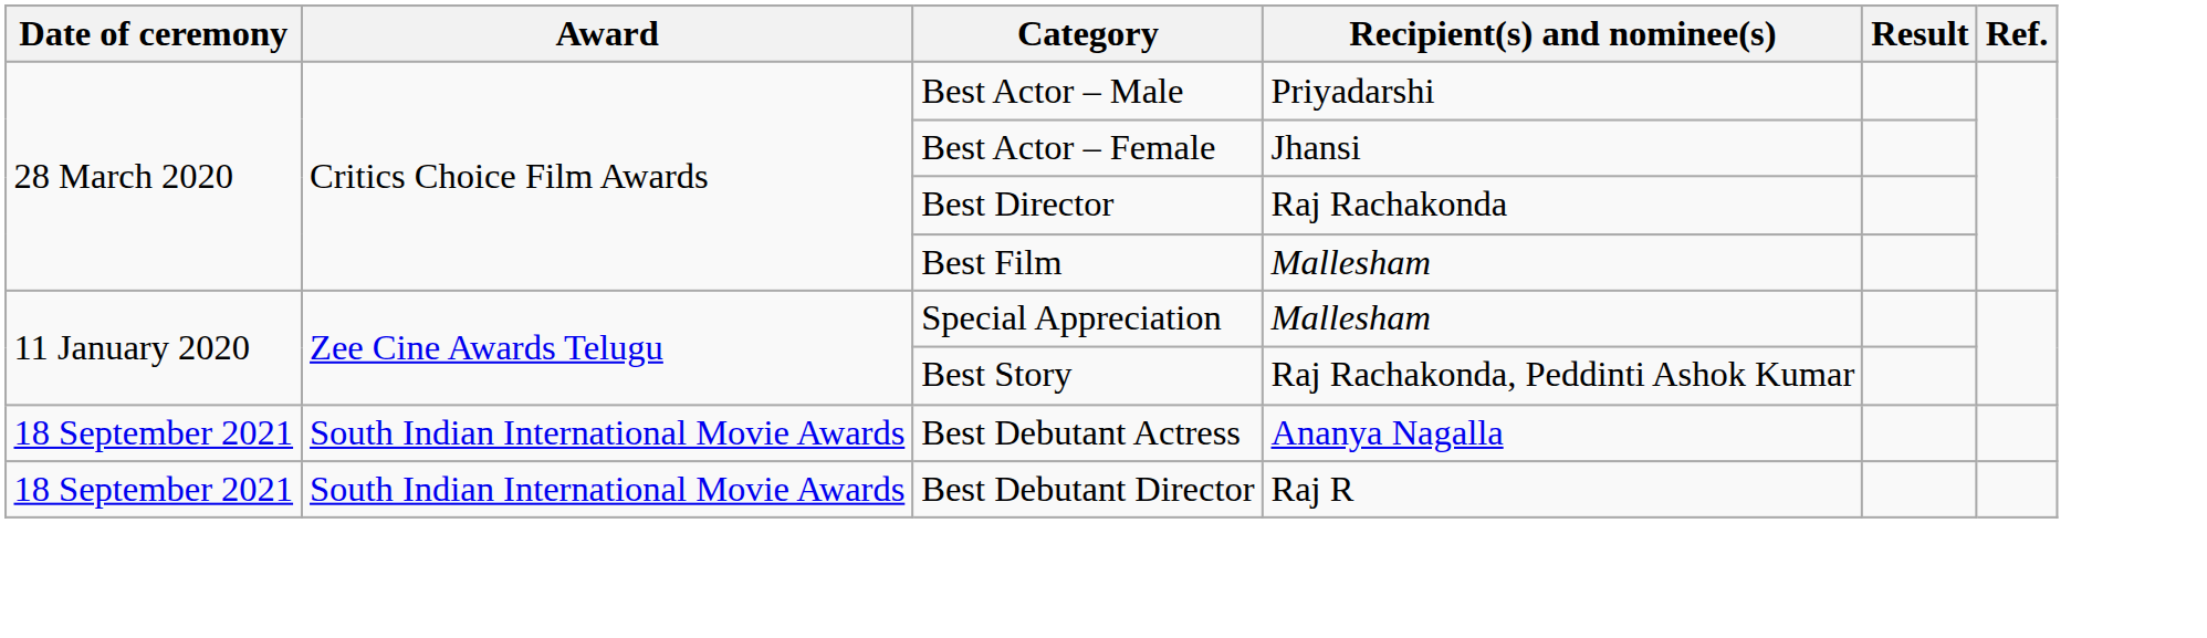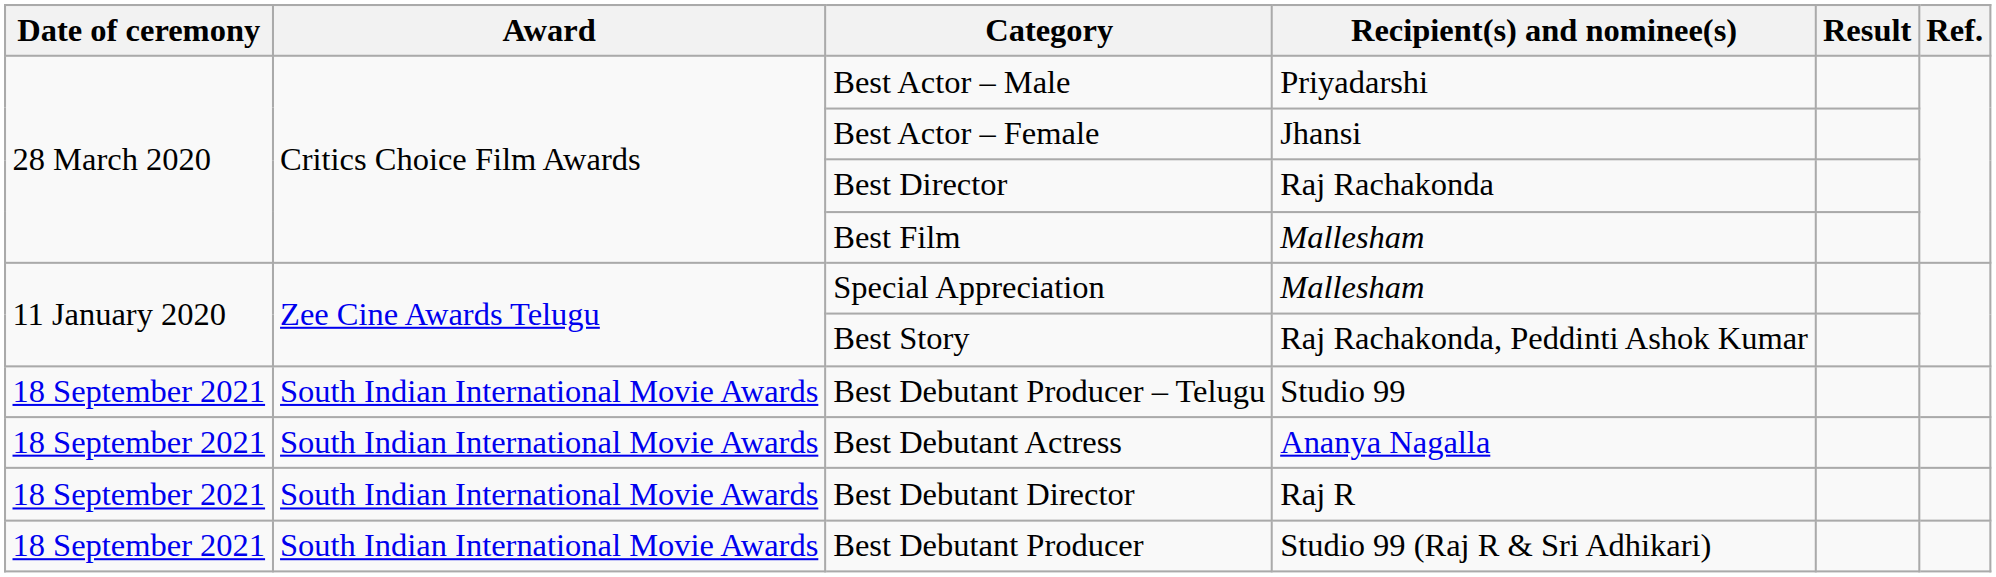+ row: 18 September 2021 | South Indian International Movie Awards | Best Debutant Producer – Telugu | Studio 99
+ row: 18 September 2021 | South Indian International Movie Awards | Best Debutant Producer | Studio 99 (Raj R & Sri Adhikari)
